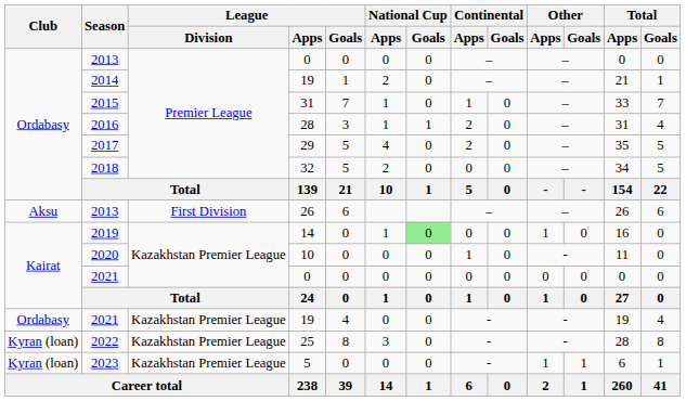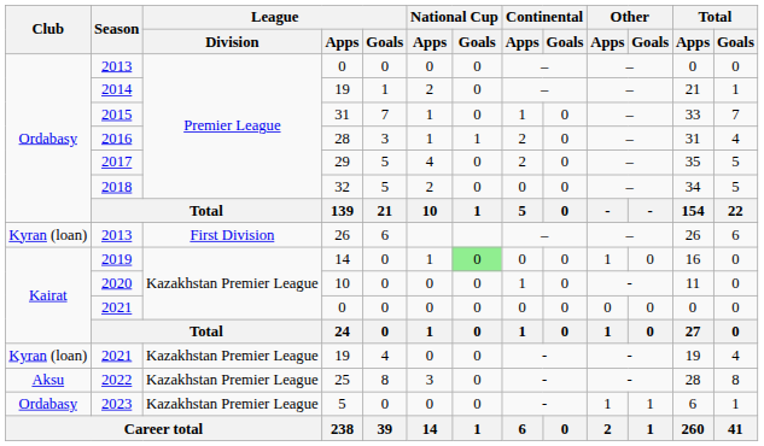2013 / 26 | Club: Aksu -> Kyran (loan)
2021 / 19 | Club: Ordabasy -> Kyran (loan)
2022 | Club: Kyran (loan) -> Aksu
2023 | Club: Kyran (loan) -> Ordabasy
